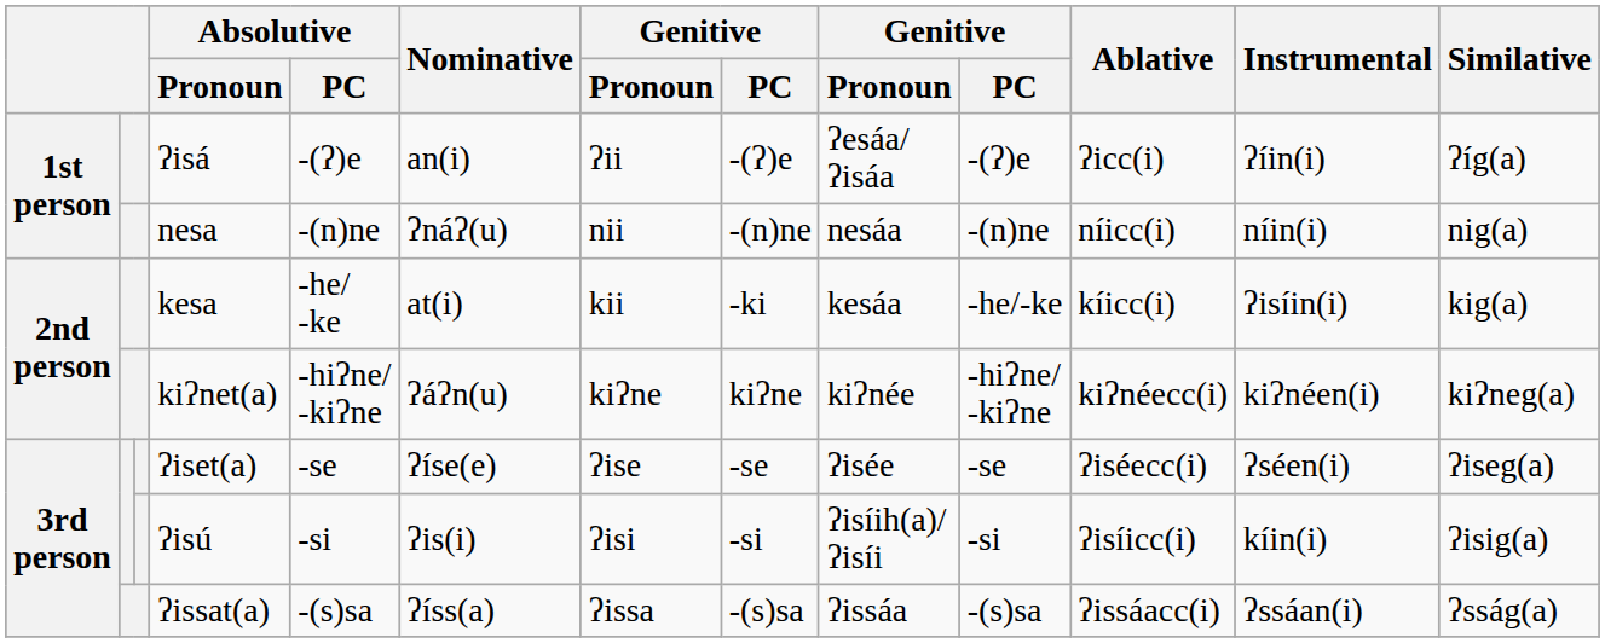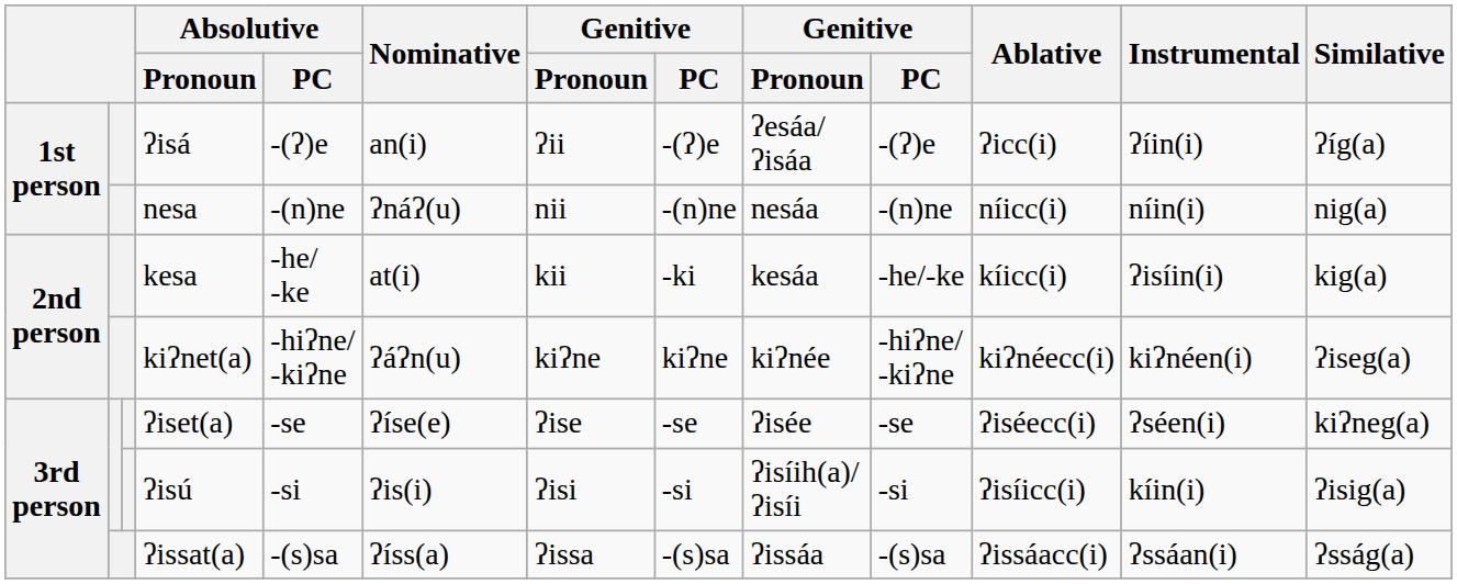kiʔnet(a) | Similative: kiʔneg(a) -> ʔiseg(a)
ʔiset(a) | Similative: ʔiseg(a) -> kiʔneg(a)
